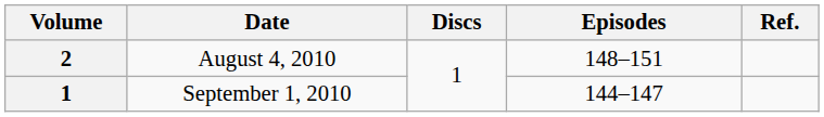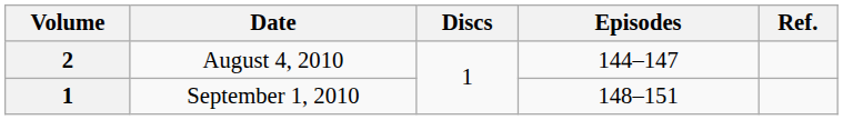August 4, 2010 | Episodes: 148–151 -> 144–147
September 1, 2010 | Episodes: 144–147 -> 148–151
